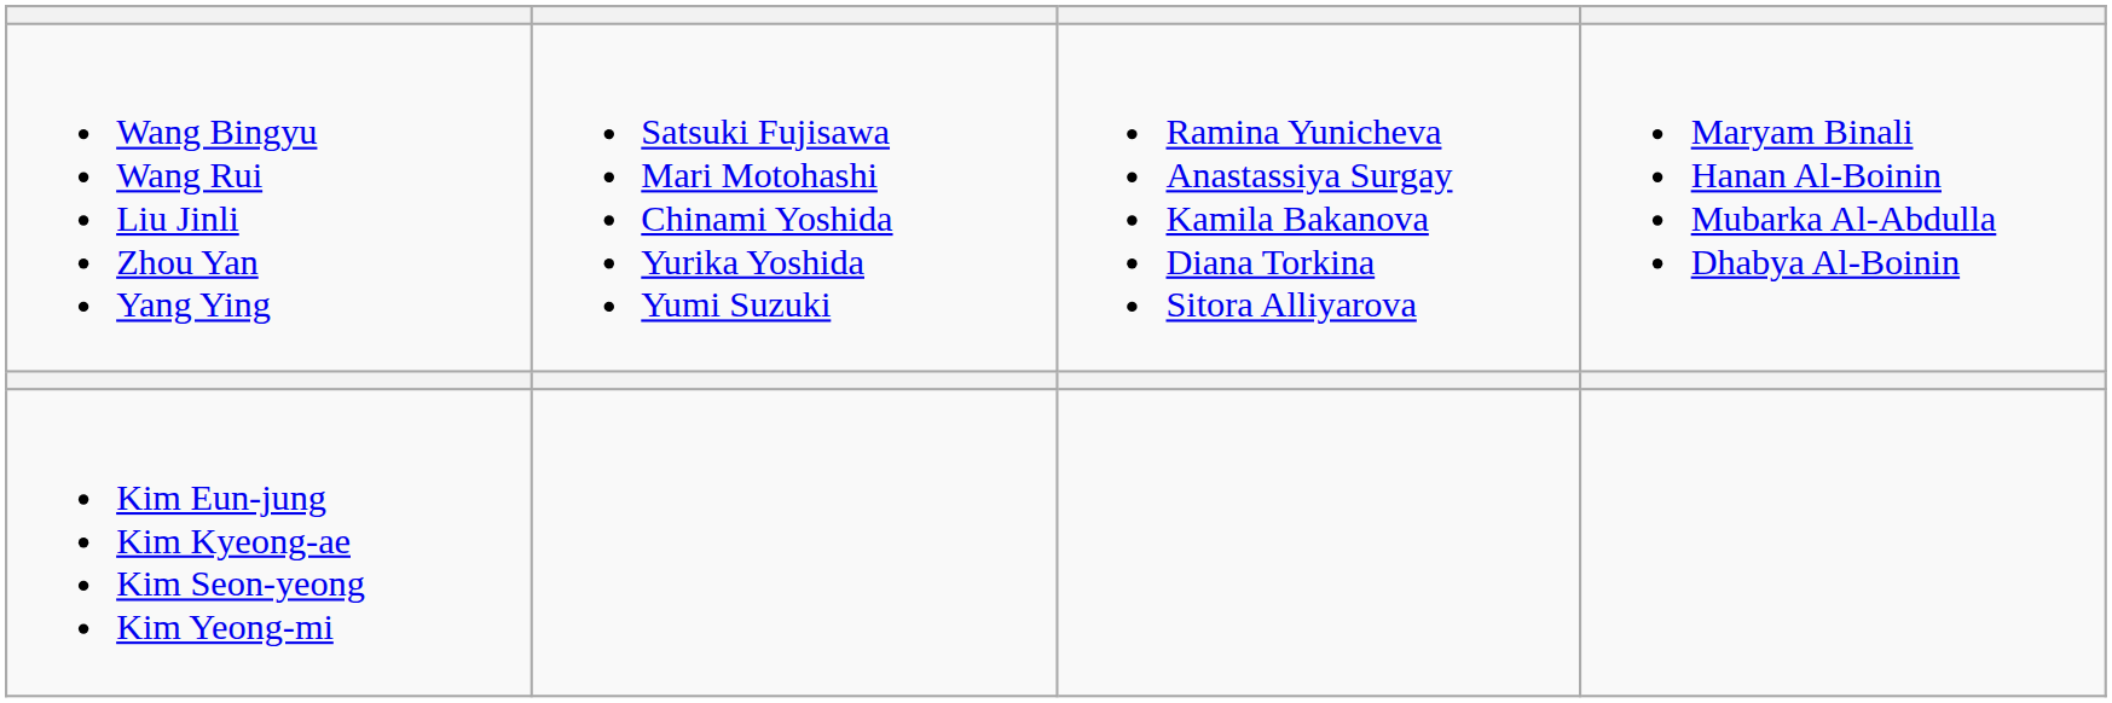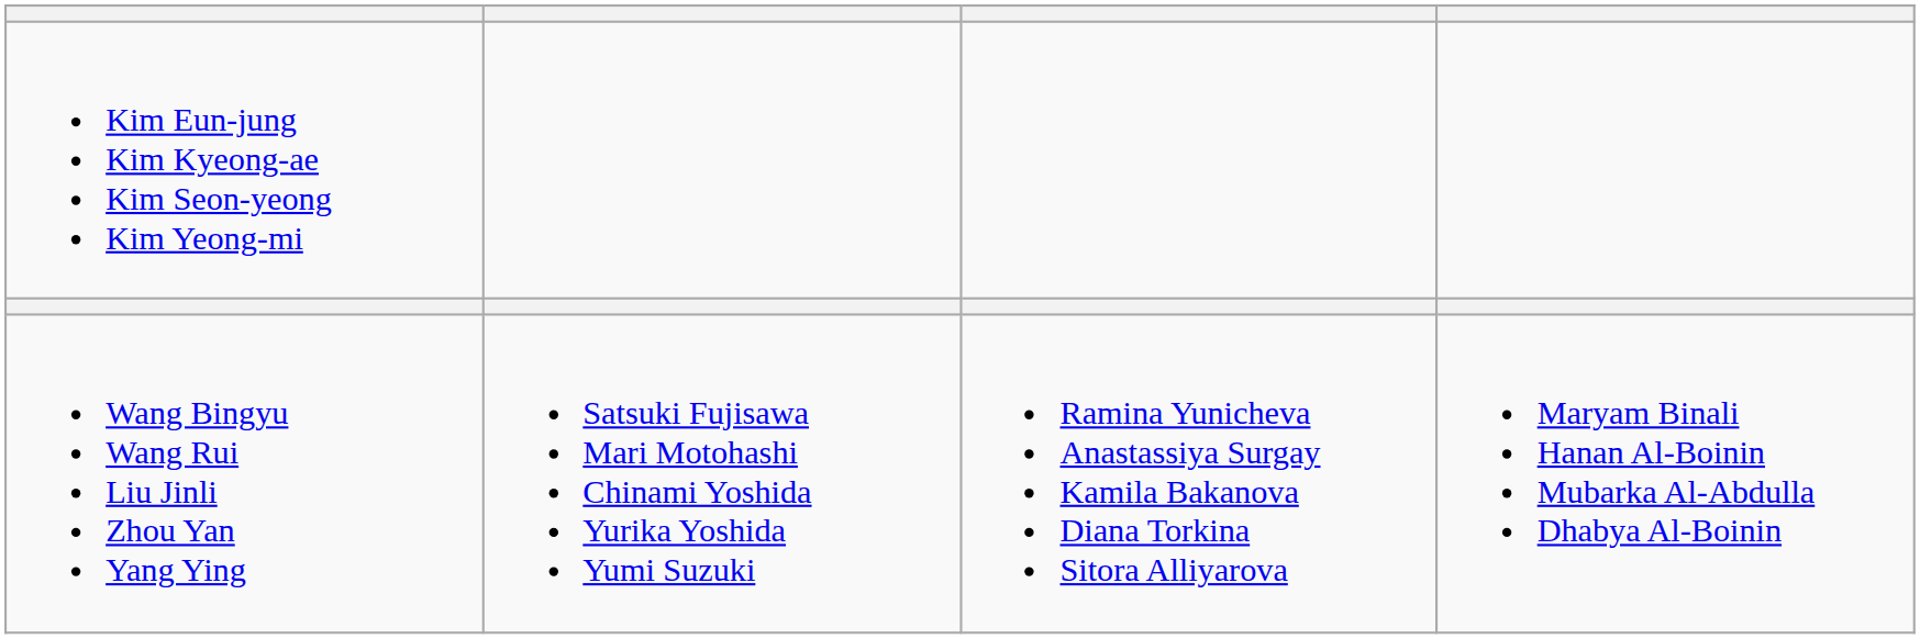rows swapped: Wang Bingyu Wang Rui Liu Jinli Zhou Yan Yang Ying <-> Kim Eun-jung Kim Kyeong-ae Kim Seon-yeong Kim Yeong-mi
